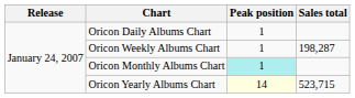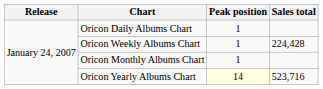Oricon Weekly Albums Chart | Sales total: 198,287 -> 224,428
Oricon Monthly Albums Chart | Peak position: paleturquoise background -> no background
Oricon Yearly Albums Chart | Sales total: 523,715 -> 523,716
